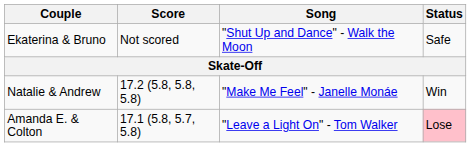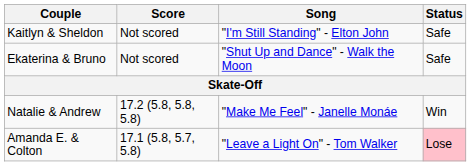+ row: Kaitlyn & Sheldon | Not scored | "I'm Still Standing" - Elton John | Safe
